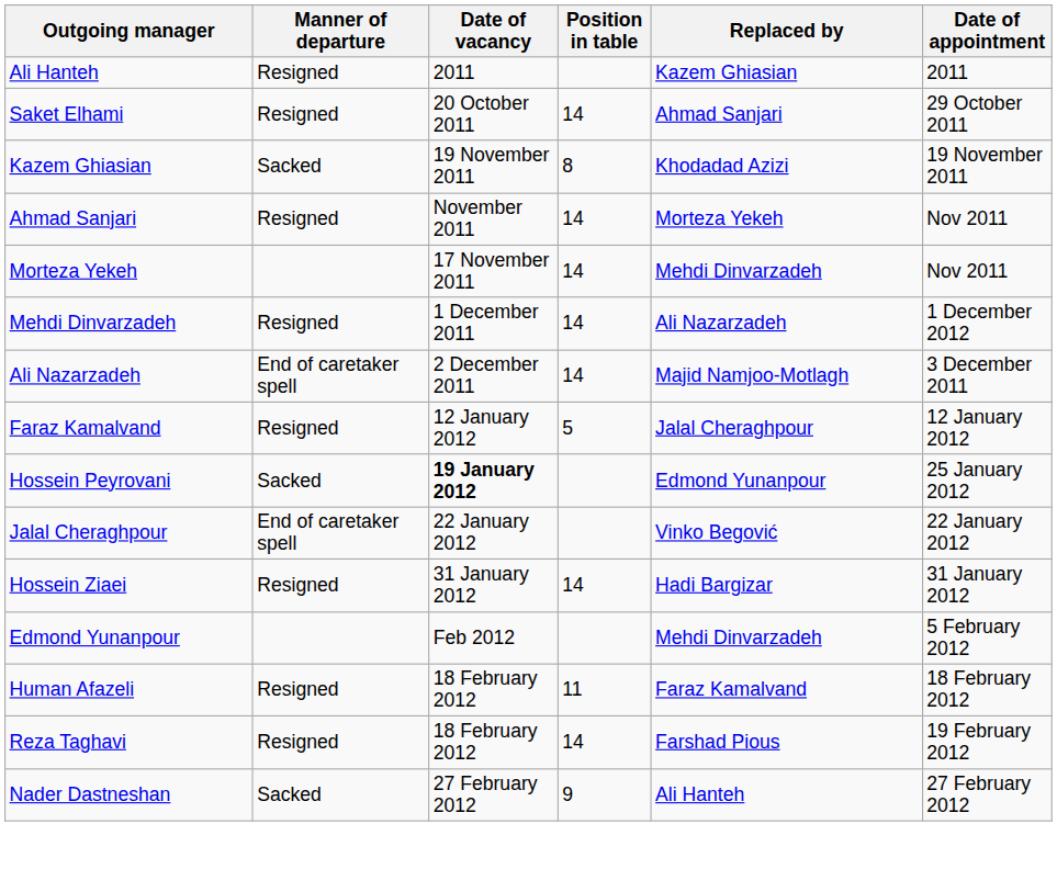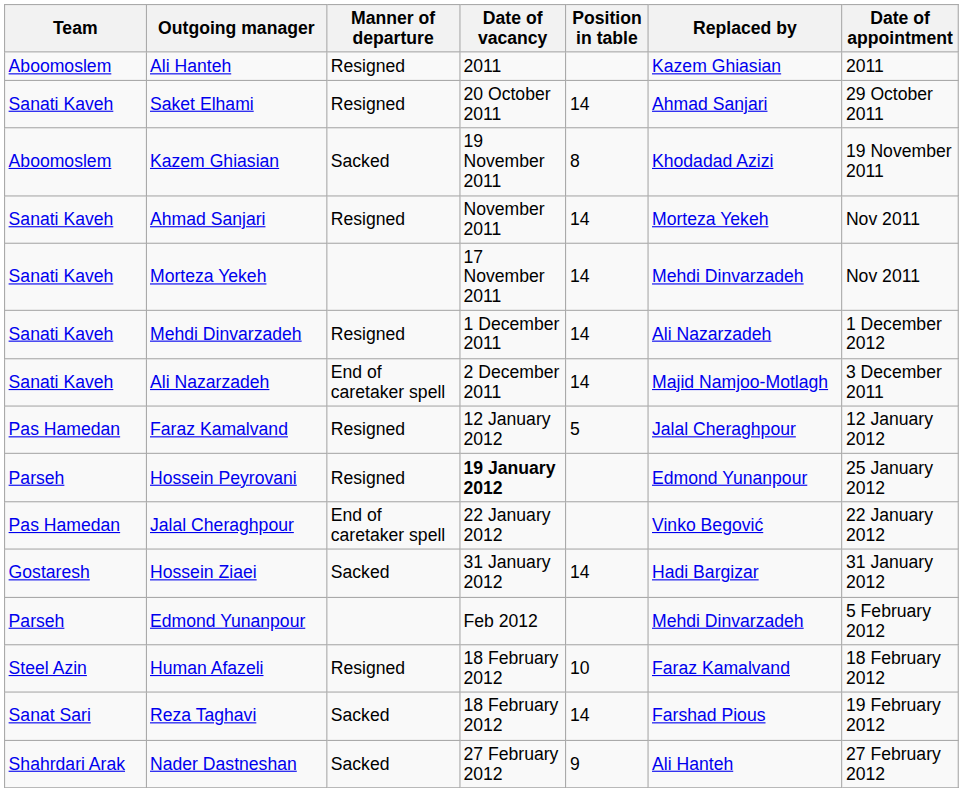+ column: Team | Aboomoslem | Sanati Kaveh | Aboomoslem | Sanati Kaveh | Sanati Kaveh | Sanati Kaveh | Sanati Kaveh | Pas Hamedan | Parseh | Pas Hamedan | Gostaresh | Parseh | Steel Azin | Sanat Sari | Shahrdari Arak
Hossein Peyrovani | Manner of departure: Sacked -> Resigned
Hossein Ziaei | Manner of departure: Resigned -> Sacked
Human Afazeli | Position in table: 11 -> 10
Reza Taghavi | Manner of departure: Resigned -> Sacked
